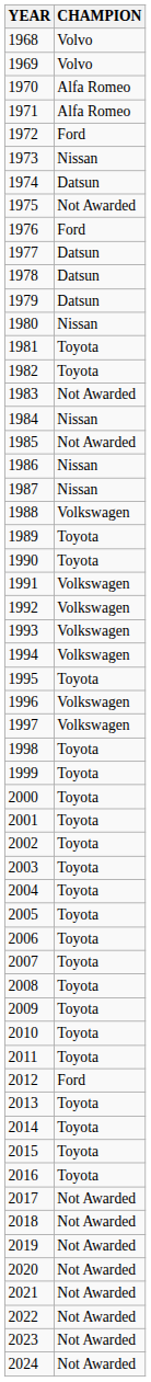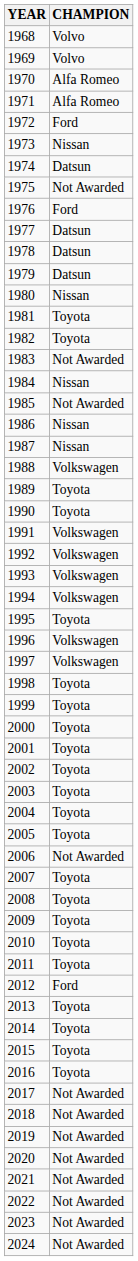2006 | CHAMPION: Toyota -> Not Awarded
